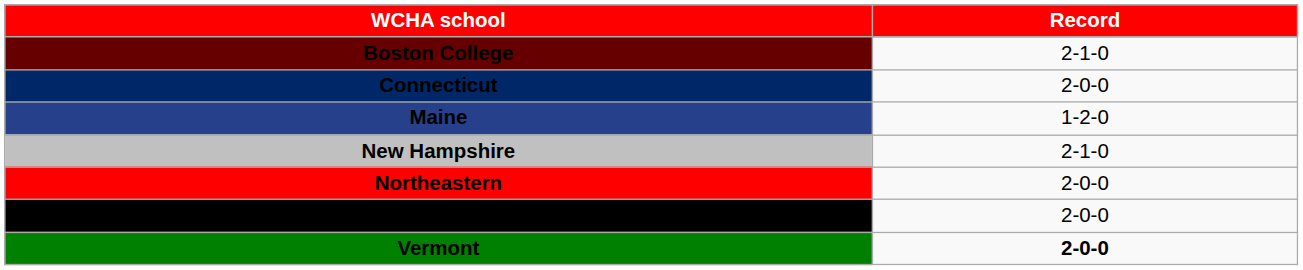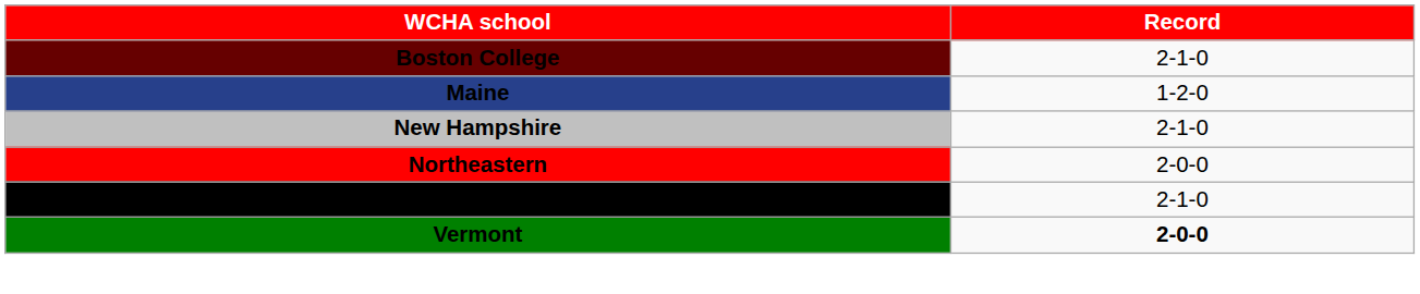- row: Connecticut | 2-0-0
Providence | Record: 2-0-0 -> 2-1-0
